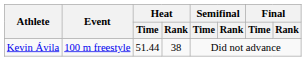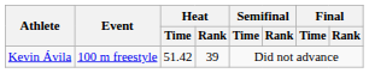Kevin Ávila | Heat / Time: 51.44 -> 51.42
Kevin Ávila | Heat / Rank: 38 -> 39
